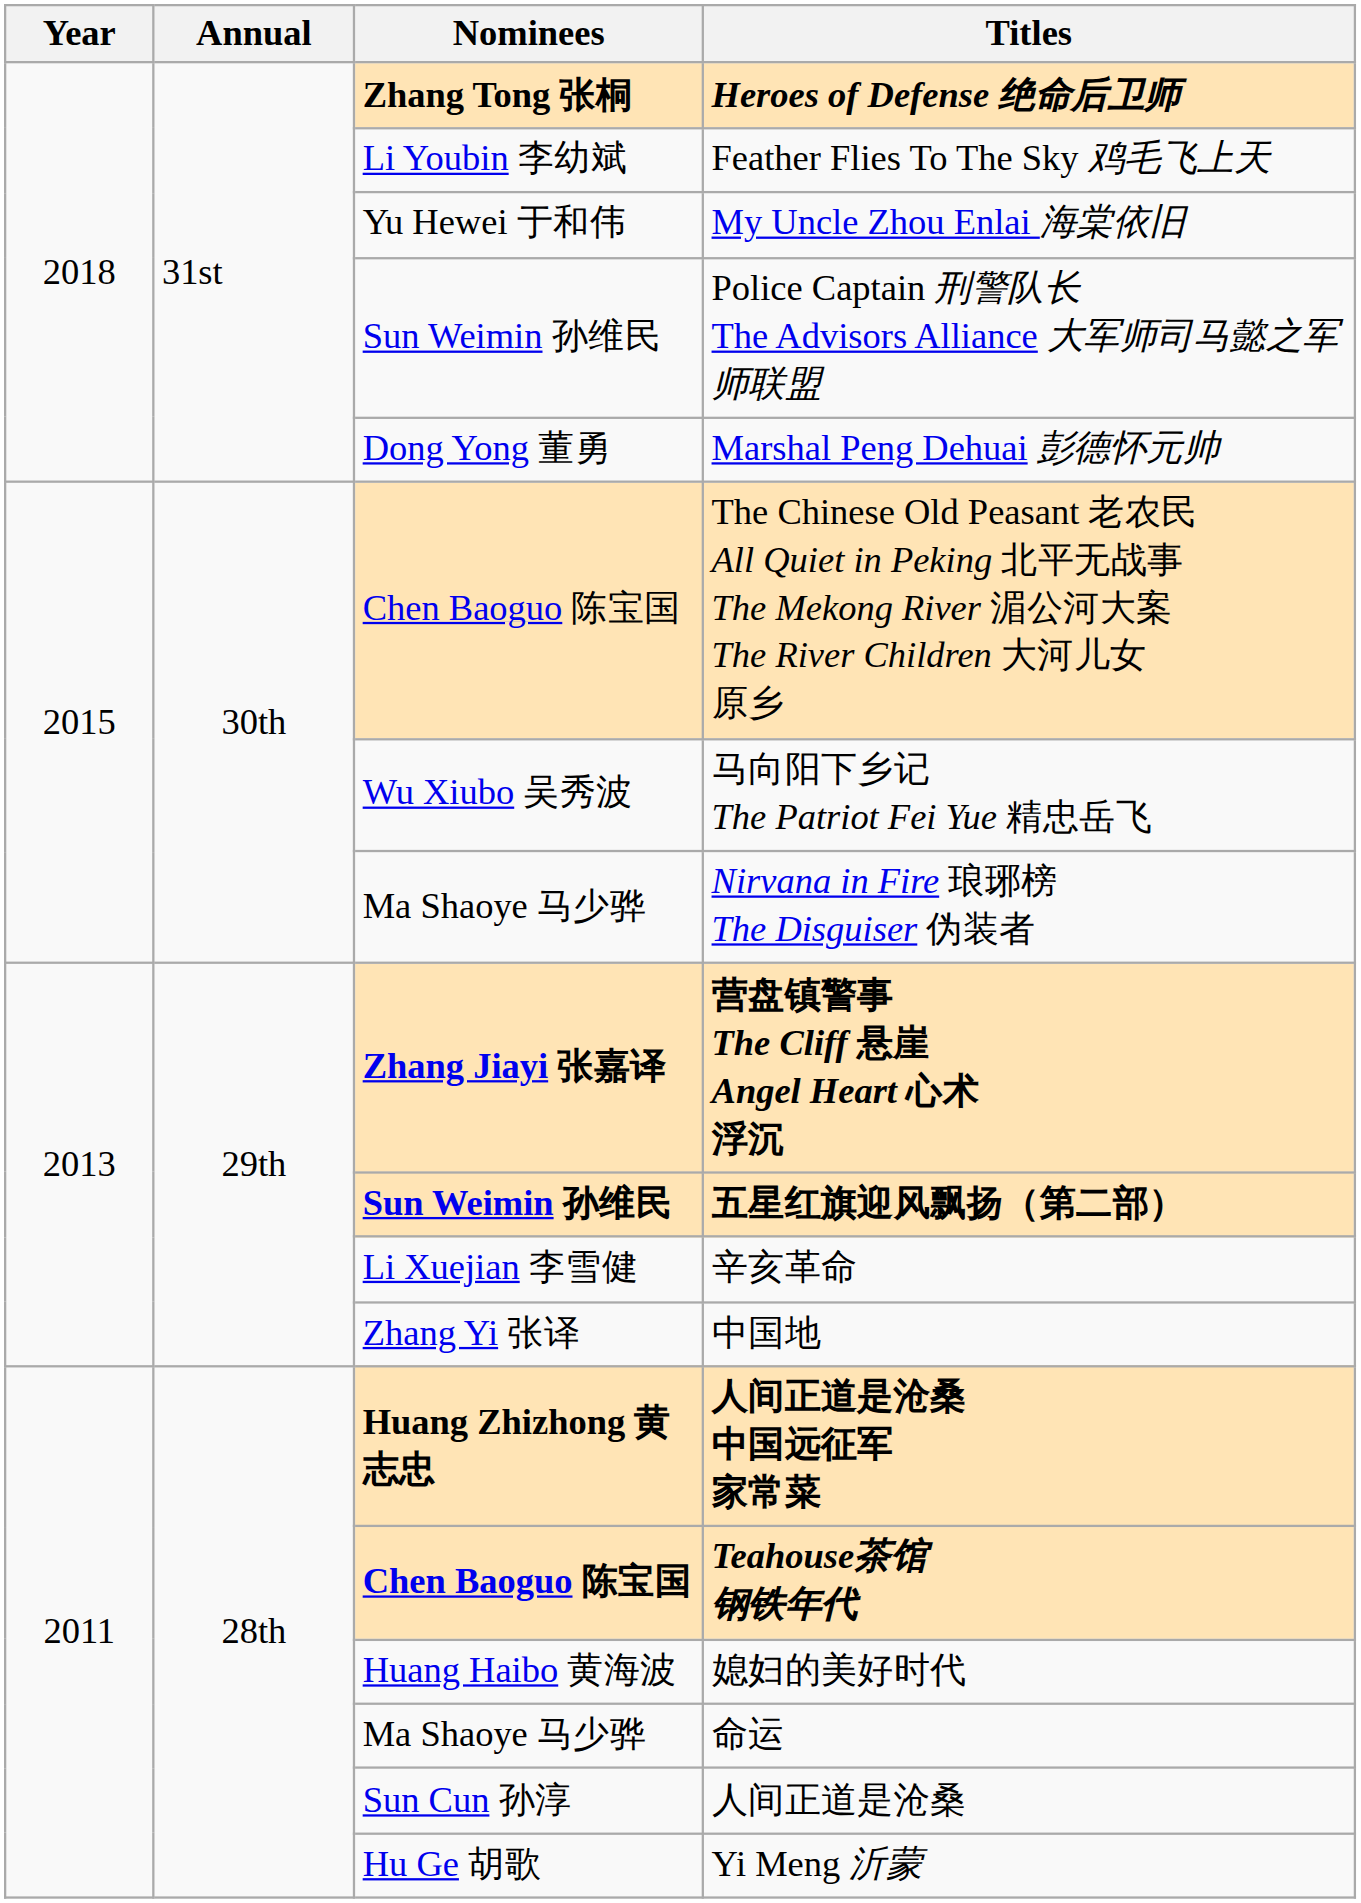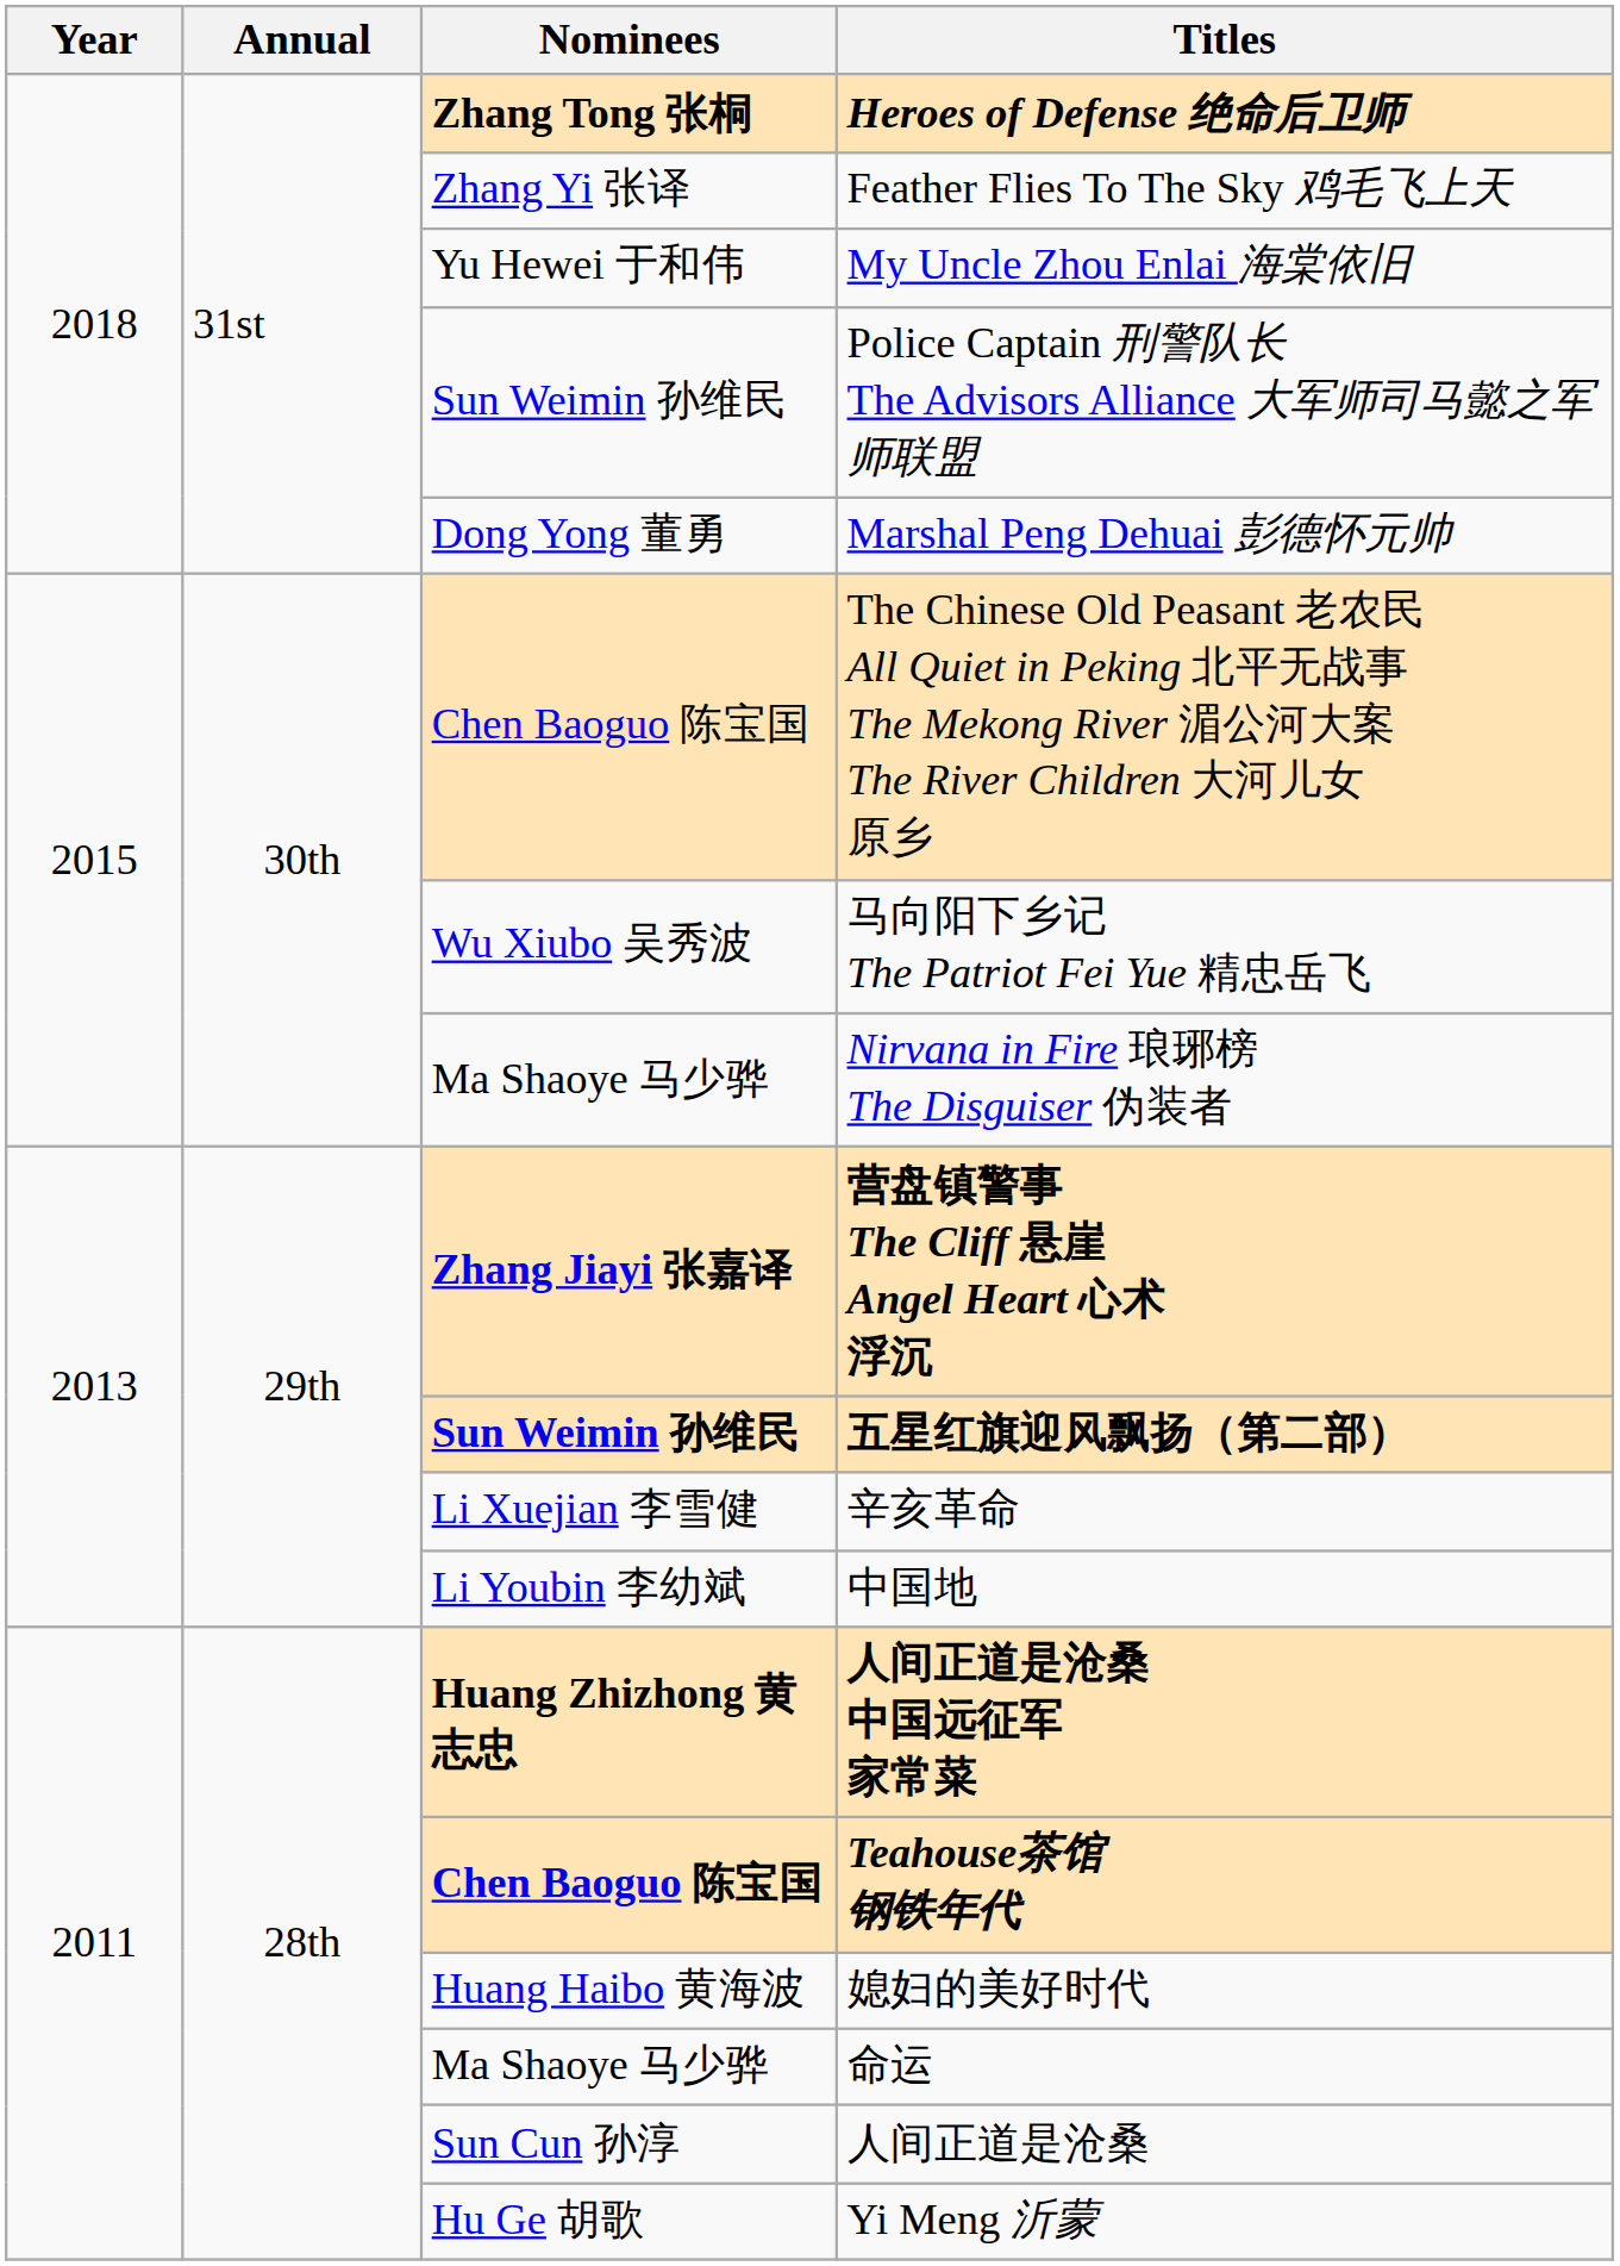Feather Flies To The Sky 鸡毛飞上天 | Nominees: Li Youbin 李幼斌 -> Zhang Yi 张译
中国地 | Nominees: Zhang Yi 张译 -> Li Youbin 李幼斌
